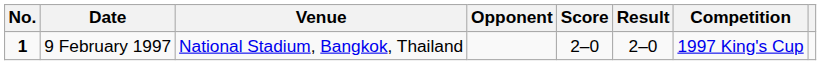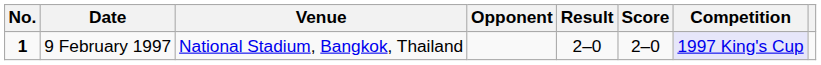columns swapped: Score <-> Result
9 February 1997 | Competition: no background -> lavender background
